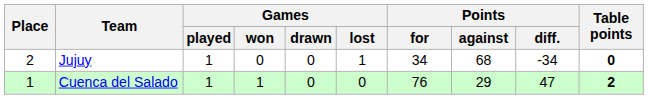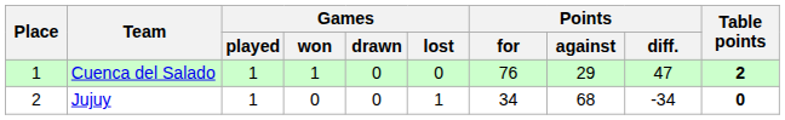rows swapped: Cuenca del Salado <-> Jujuy
